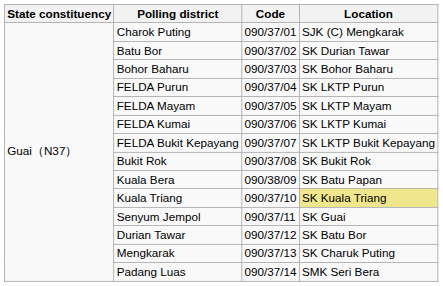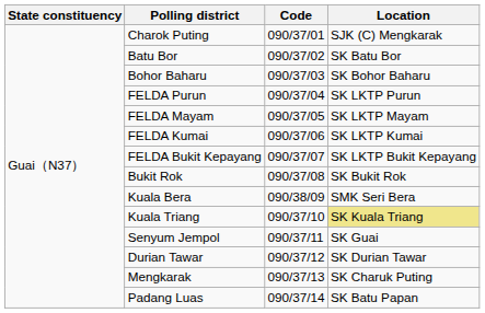Batu Bor | Location: SK Durian Tawar -> SK Batu Bor
Kuala Bera | Location: SK Batu Papan -> SMK Seri Bera
Durian Tawar | Location: SK Batu Bor -> SK Durian Tawar
Padang Luas | Location: SMK Seri Bera -> SK Batu Papan
